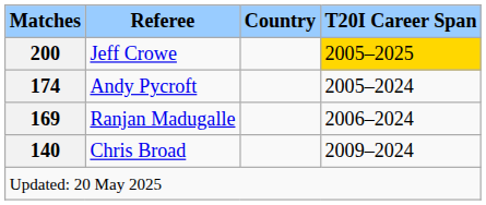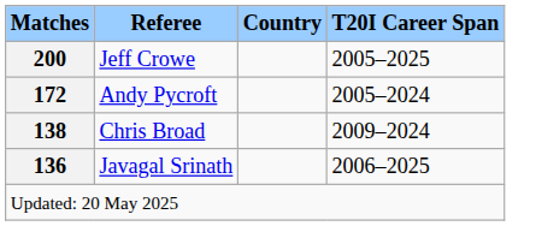Jeff Crowe | T20I Career Span: gold background -> no background
Andy Pycroft | Matches: 174 -> 172
- row: 169 | Ranjan Madugalle | 2006–2024
Chris Broad | Matches: 140 -> 138
+ row: 136 | Javagal Srinath | 2006–2025
